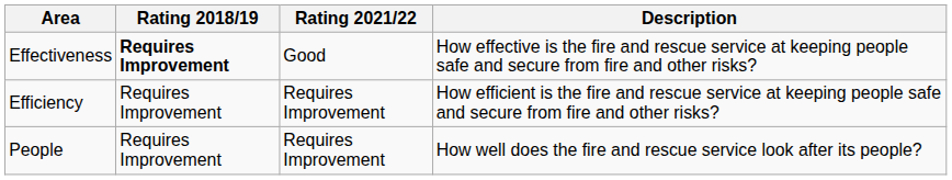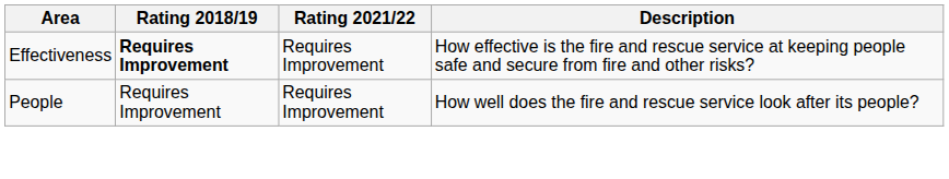Effectiveness | Rating 2021/22: Good -> Requires Improvement
- row: Efficiency | Requires Improvement | Requires Improvement | How efficient is the fire and rescue service at keeping people safe and secure from fire and other risks?
